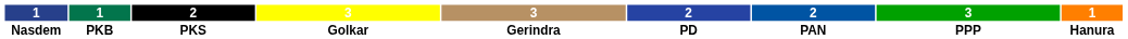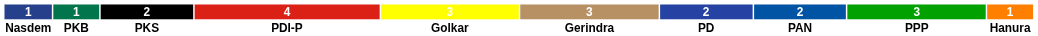+ column: 4 | PDI-P
